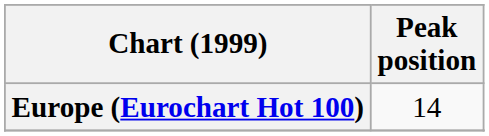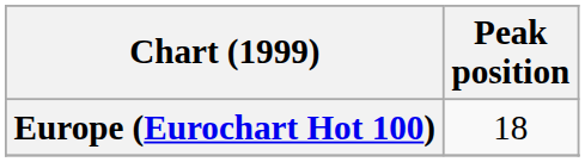Europe (Eurochart Hot 100) | Peak position: 14 -> 18
